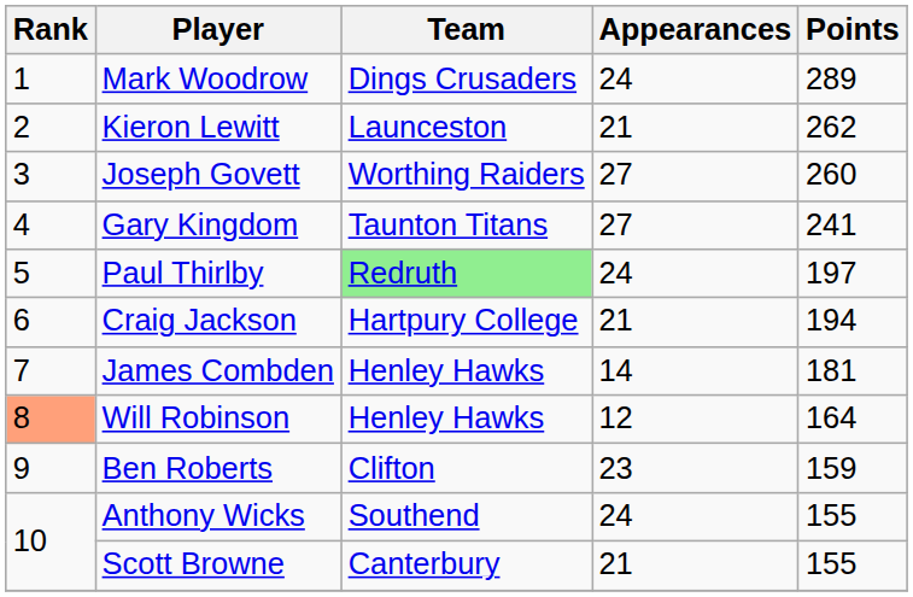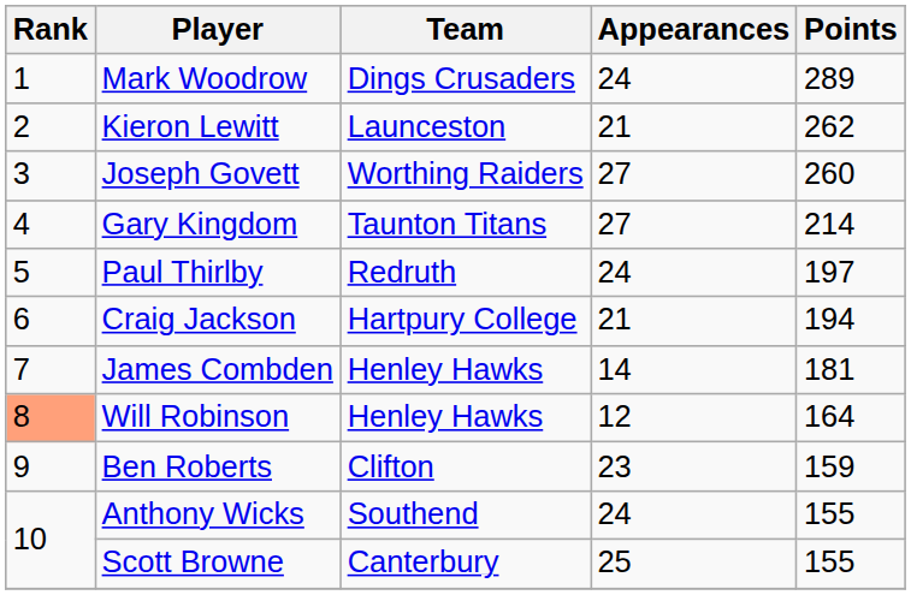Gary Kingdom | Points: 241 -> 214
Paul Thirlby | Team: lightgreen background -> no background
Scott Browne | Appearances: 21 -> 25
